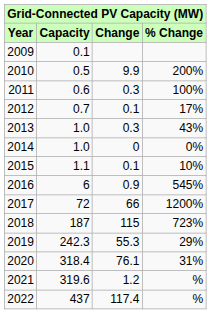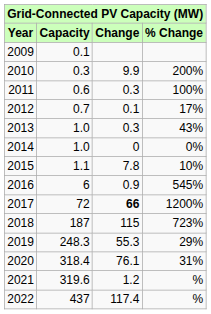2010 | Capacity: 0.5 -> 0.3
2015 | Change: 0.1 -> 7.8
2017 | Change: normal -> bold
2019 | Capacity: 242.3 -> 248.3
